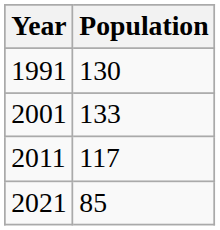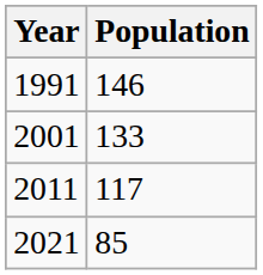1991 | Population: 130 -> 146
